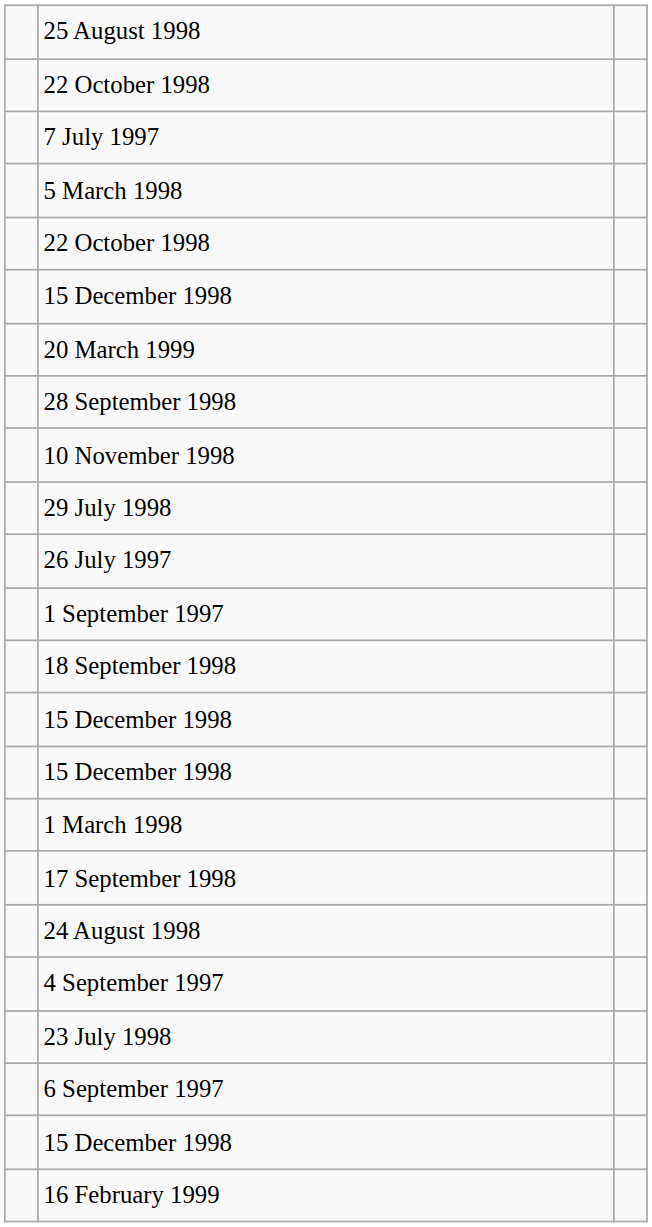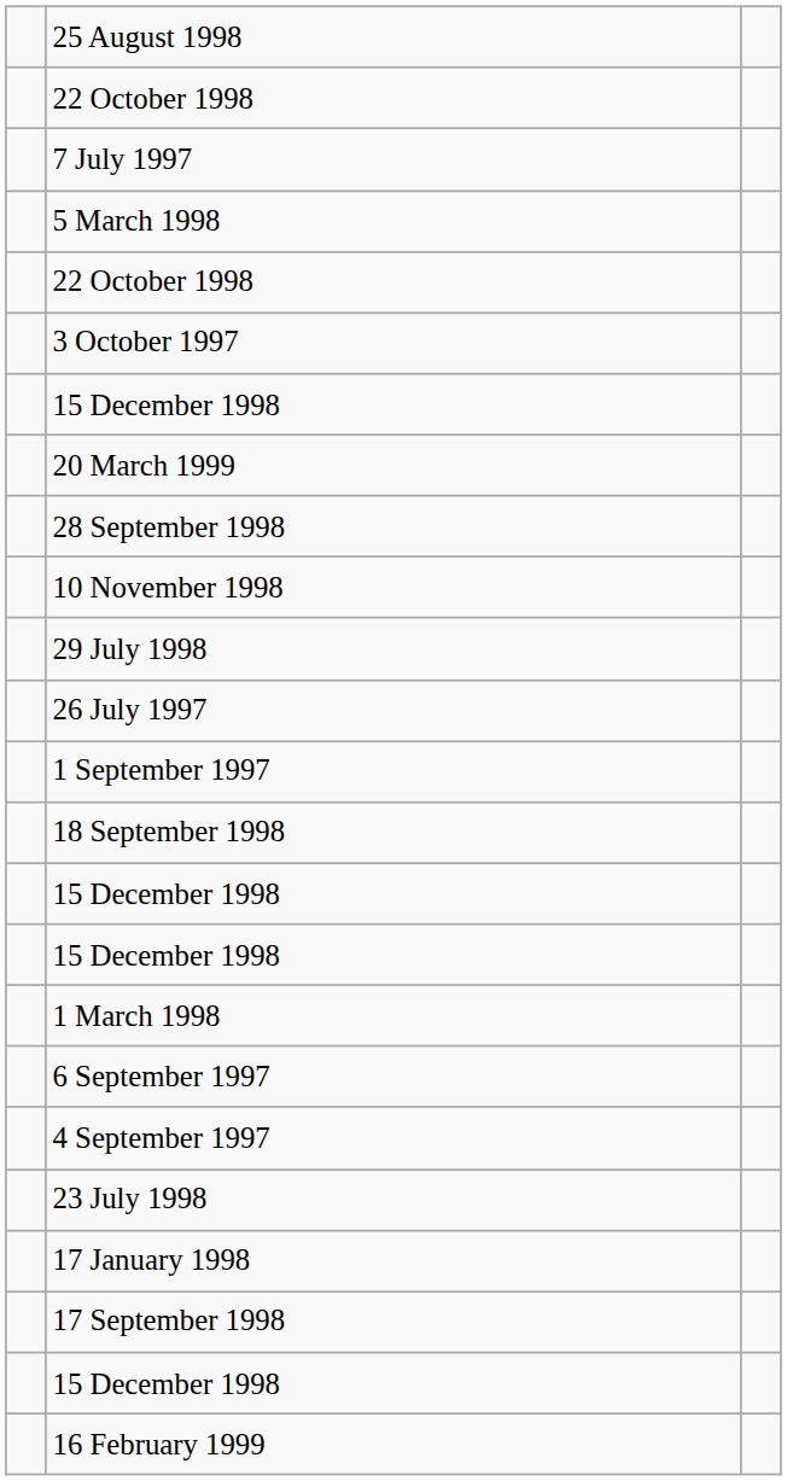+ row: 3 October 1997
rows swapped: 17 September 1998 <-> 6 September 1997
- row: 24 August 1998
+ row: 17 January 1998
